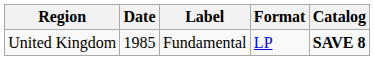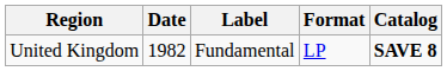United Kingdom | Date: 1985 -> 1982
